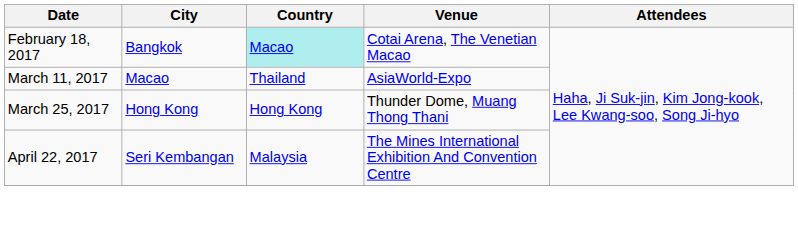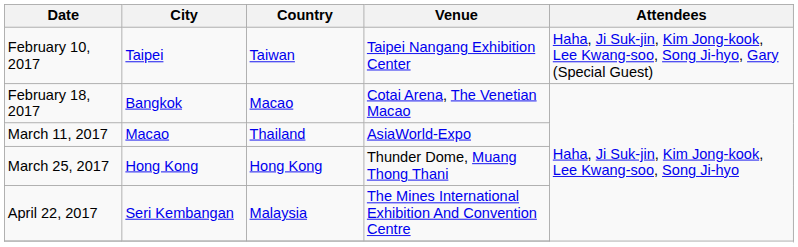+ row: February 10, 2017 | Taipei | Taiwan | Taipei Nangang Exhibition Center | Haha, Ji Suk-jin, Kim Jong-kook, Lee Kwang-soo, Song Ji-hyo, Gary (Special Guest)
February 18, 2017 | Country: paleturquoise background -> no background
